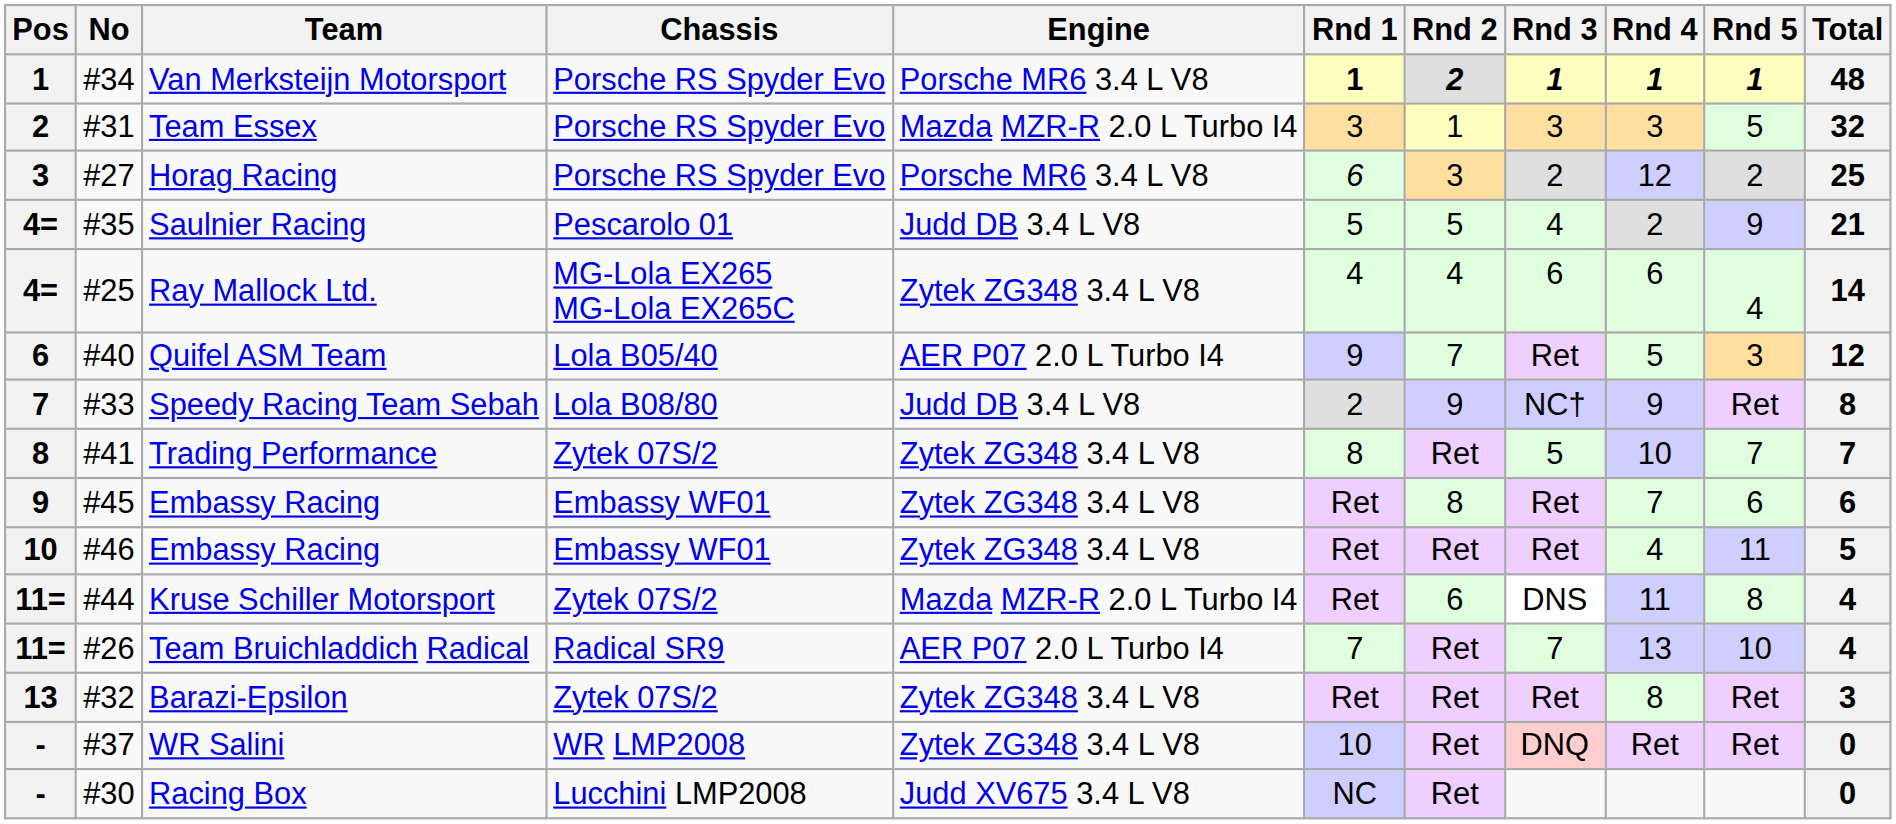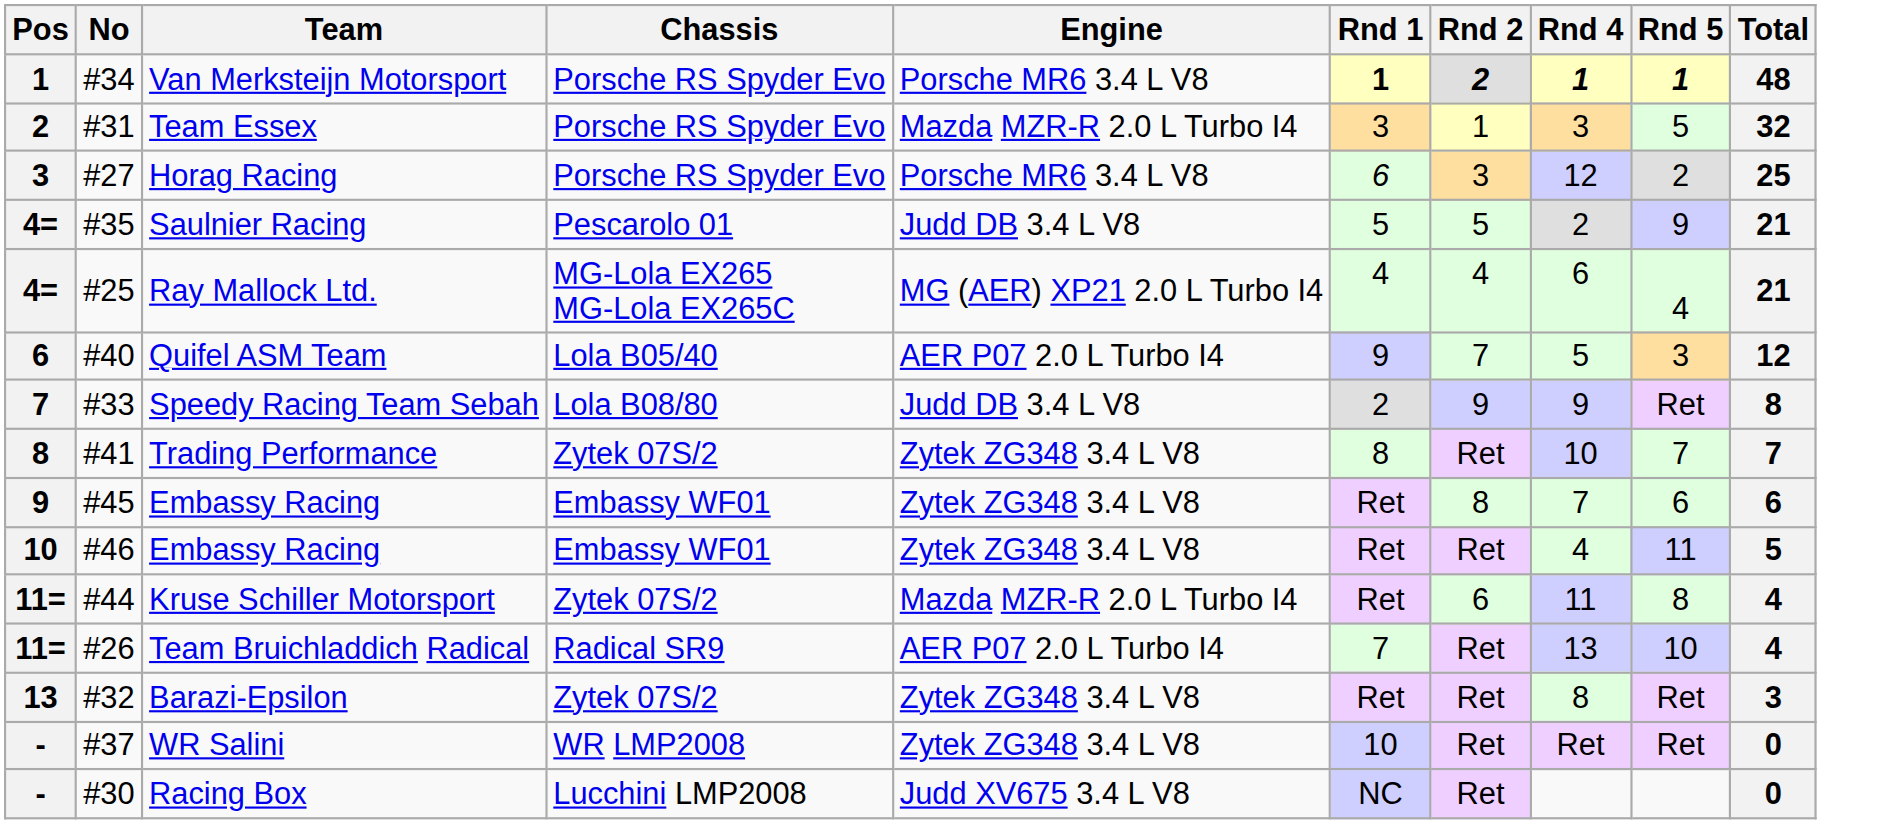- column: Rnd 3 | 1 | 3 | 2 | 4 | 6 | Ret | NC† | 5 | Ret | Ret | DNS | 7 | Ret | DNQ
Ray Mallock Ltd. | Engine: Zytek ZG348 3.4 L V8 -> MG (AER) XP21 2.0 L Turbo I4
Ray Mallock Ltd. | Total: 14 -> 21
